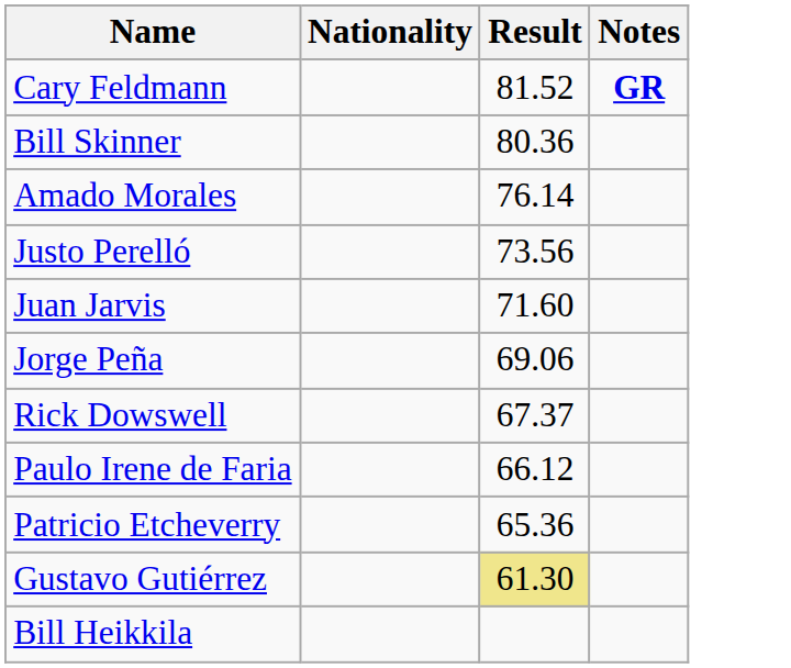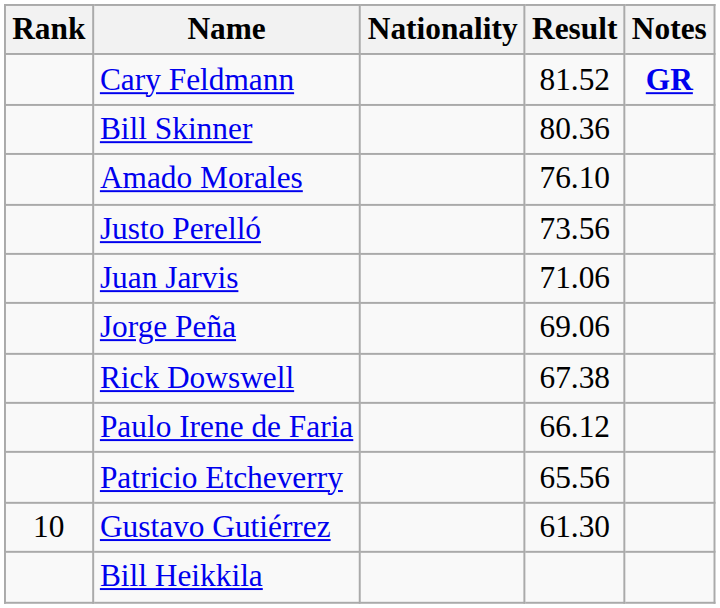+ column: Rank | 10
Amado Morales | Result: 76.14 -> 76.10
Juan Jarvis | Result: 71.60 -> 71.06
Rick Dowswell | Result: 67.37 -> 67.38
Patricio Etcheverry | Result: 65.36 -> 65.56
Gustavo Gutiérrez | Result: khaki background -> no background
